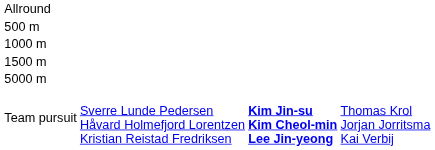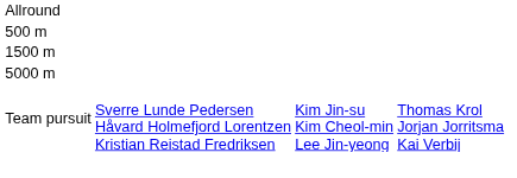- row: 1000 m
Team pursuit | column 3: bold -> normal
